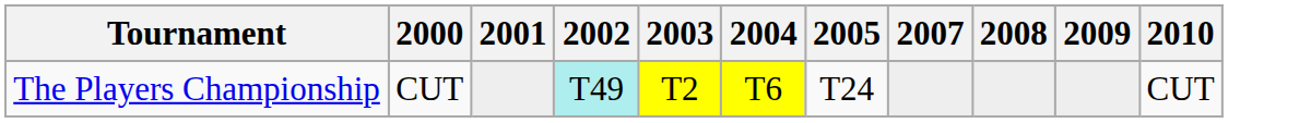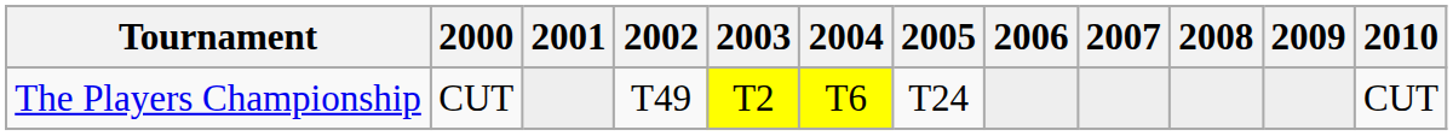+ column: 2006
The Players Championship | 2002: paleturquoise background -> no background
